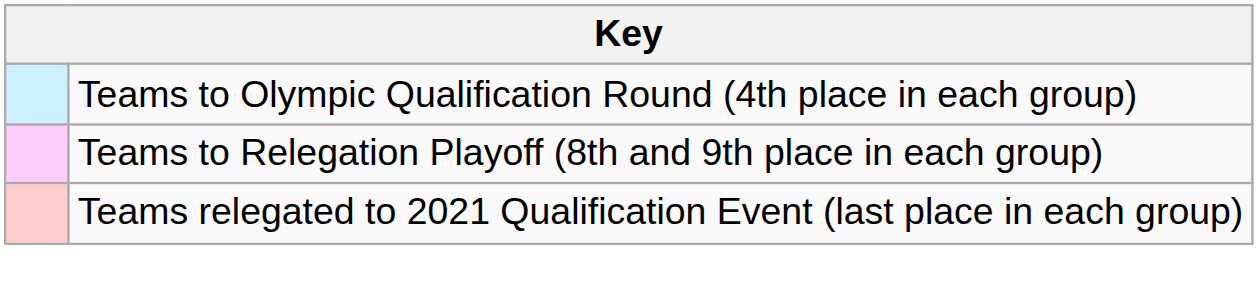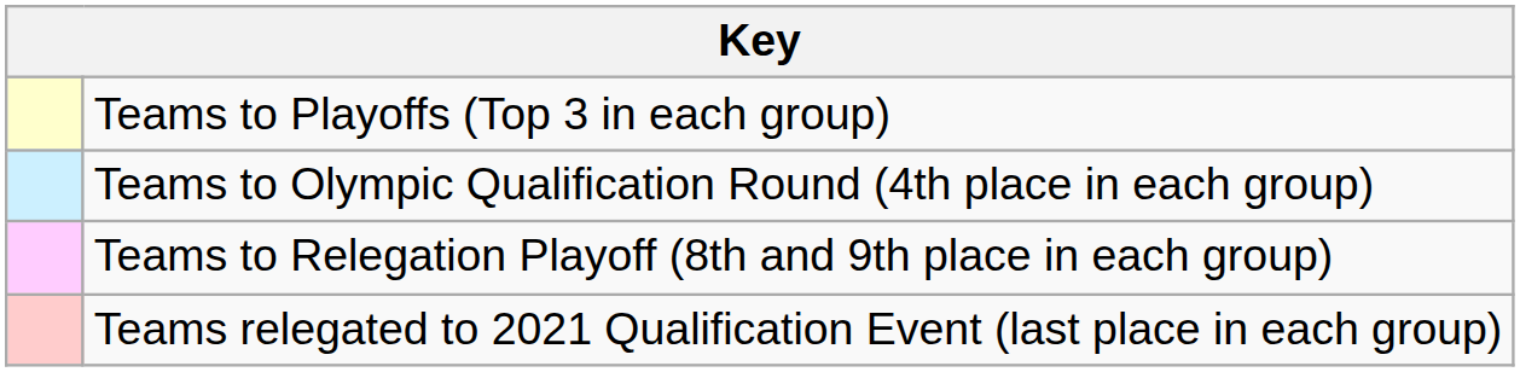+ row: Teams to Playoffs (Top 3 in each group)
